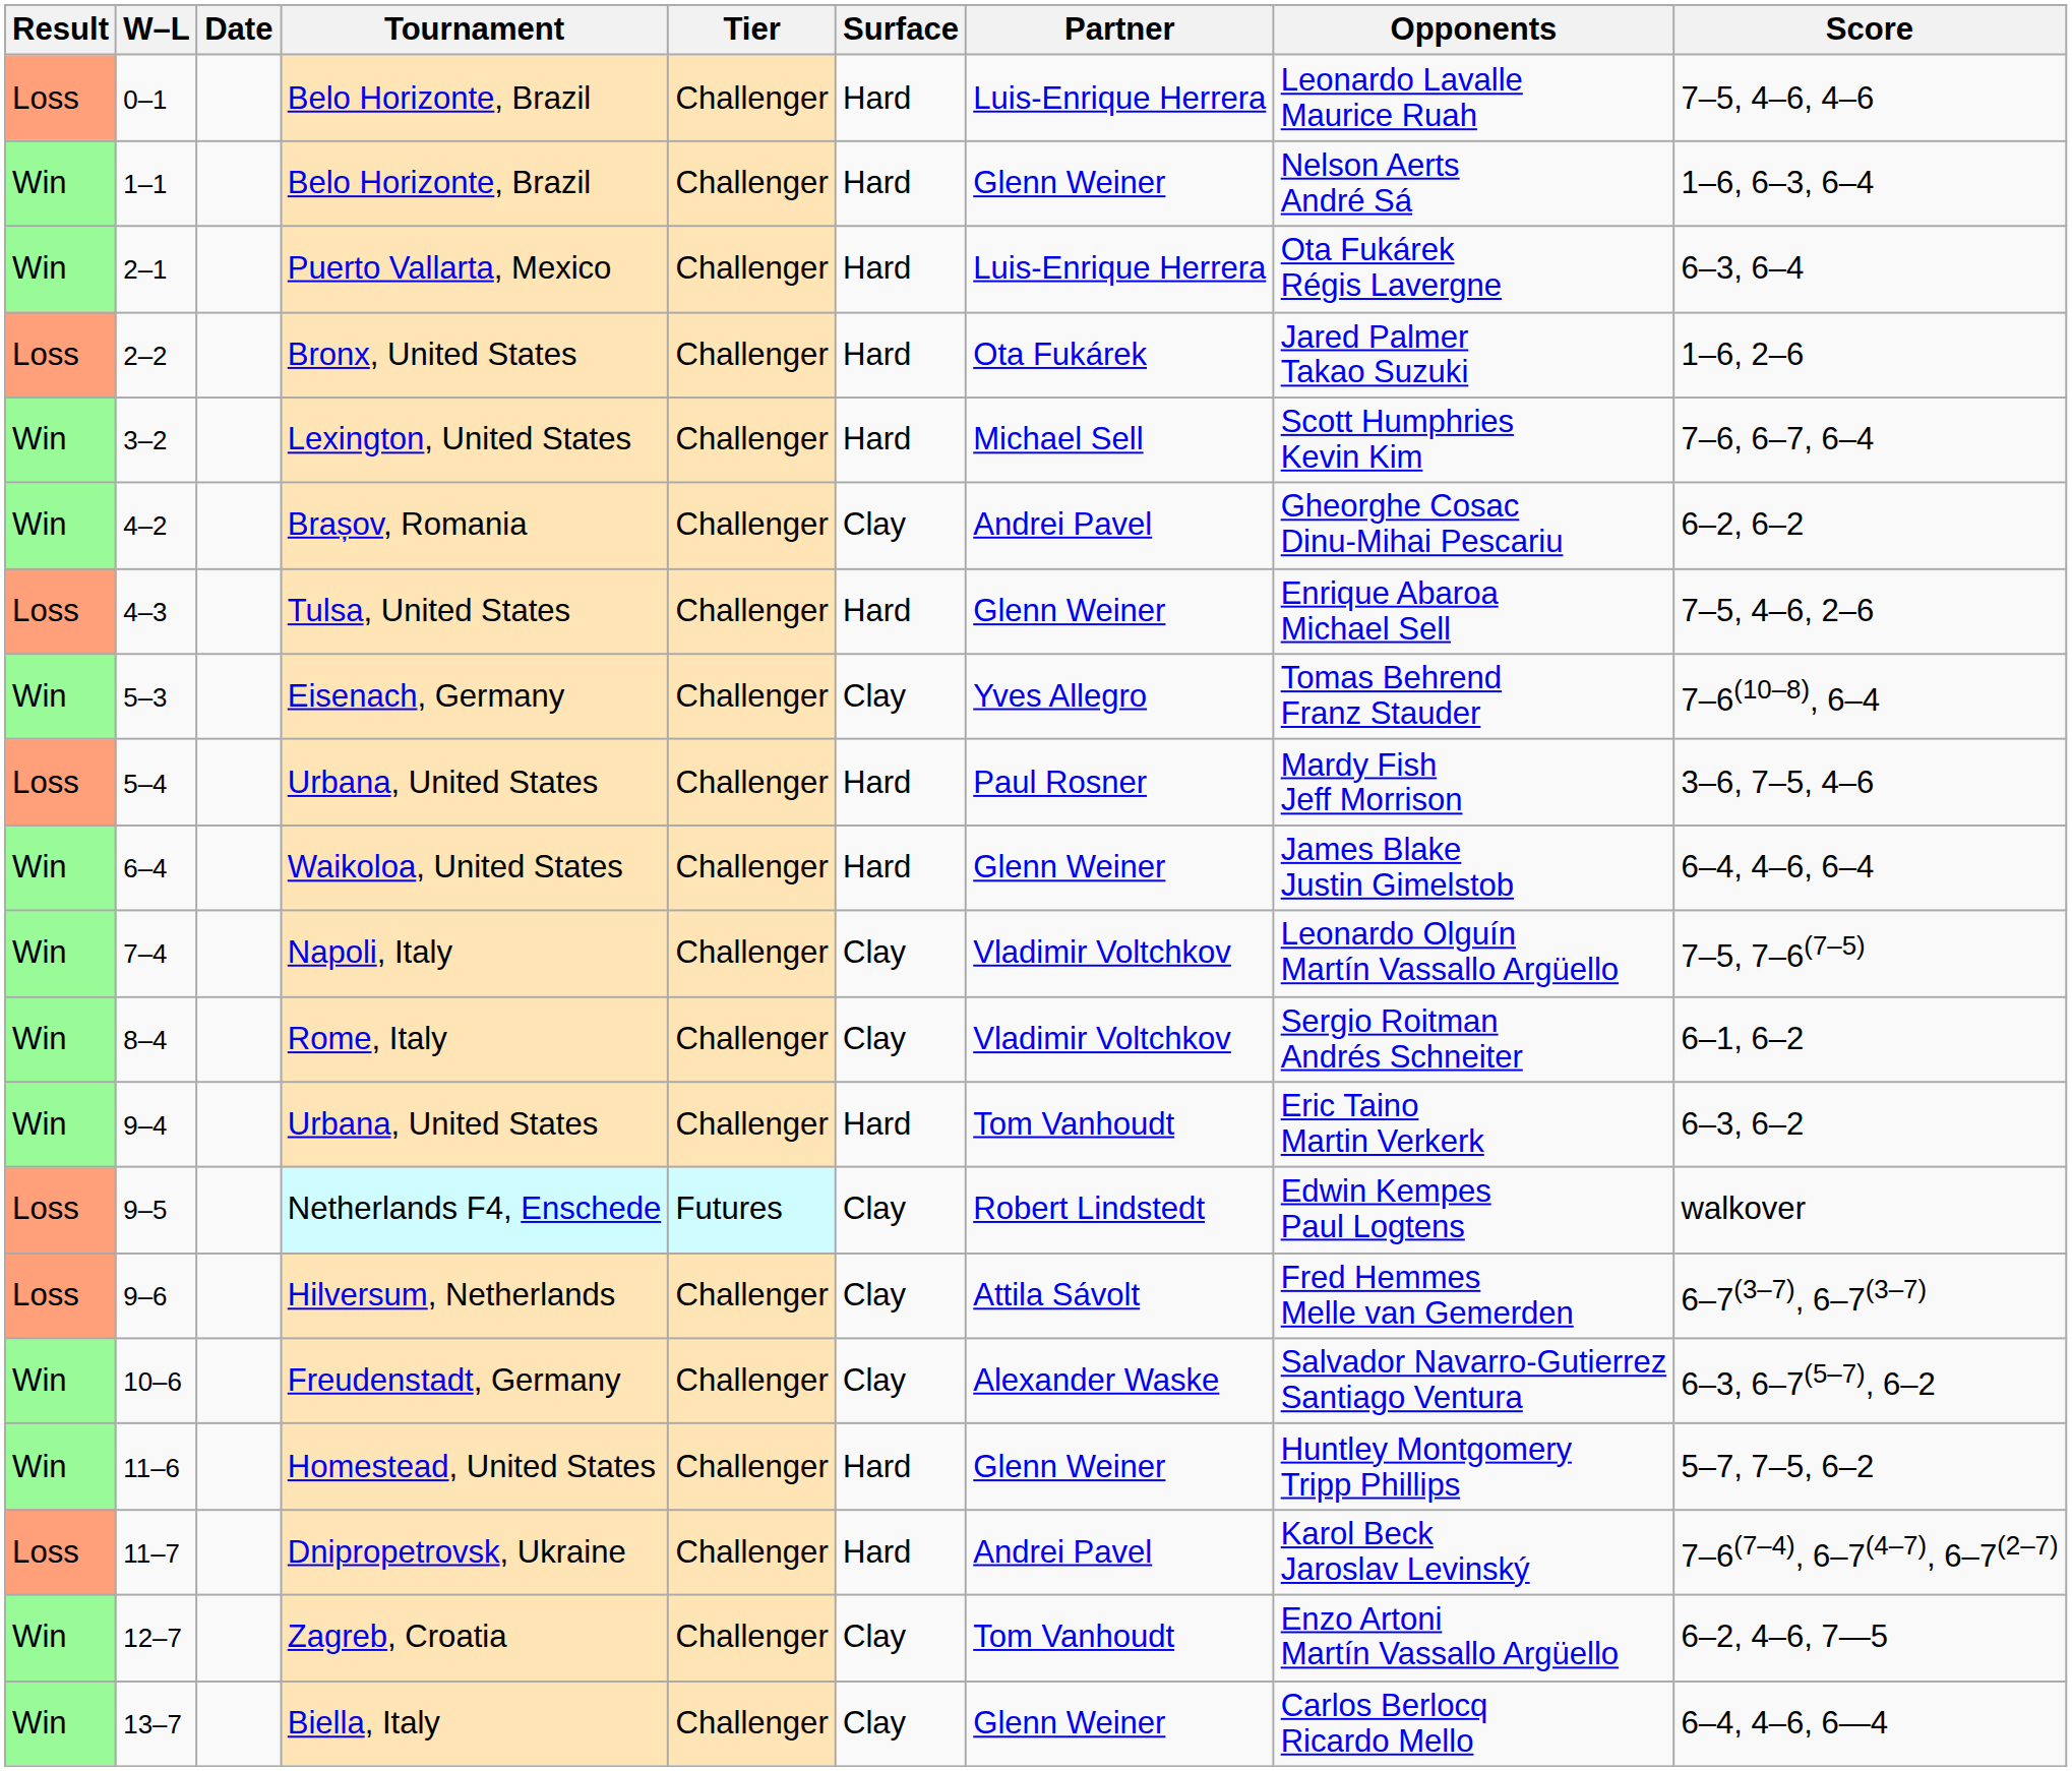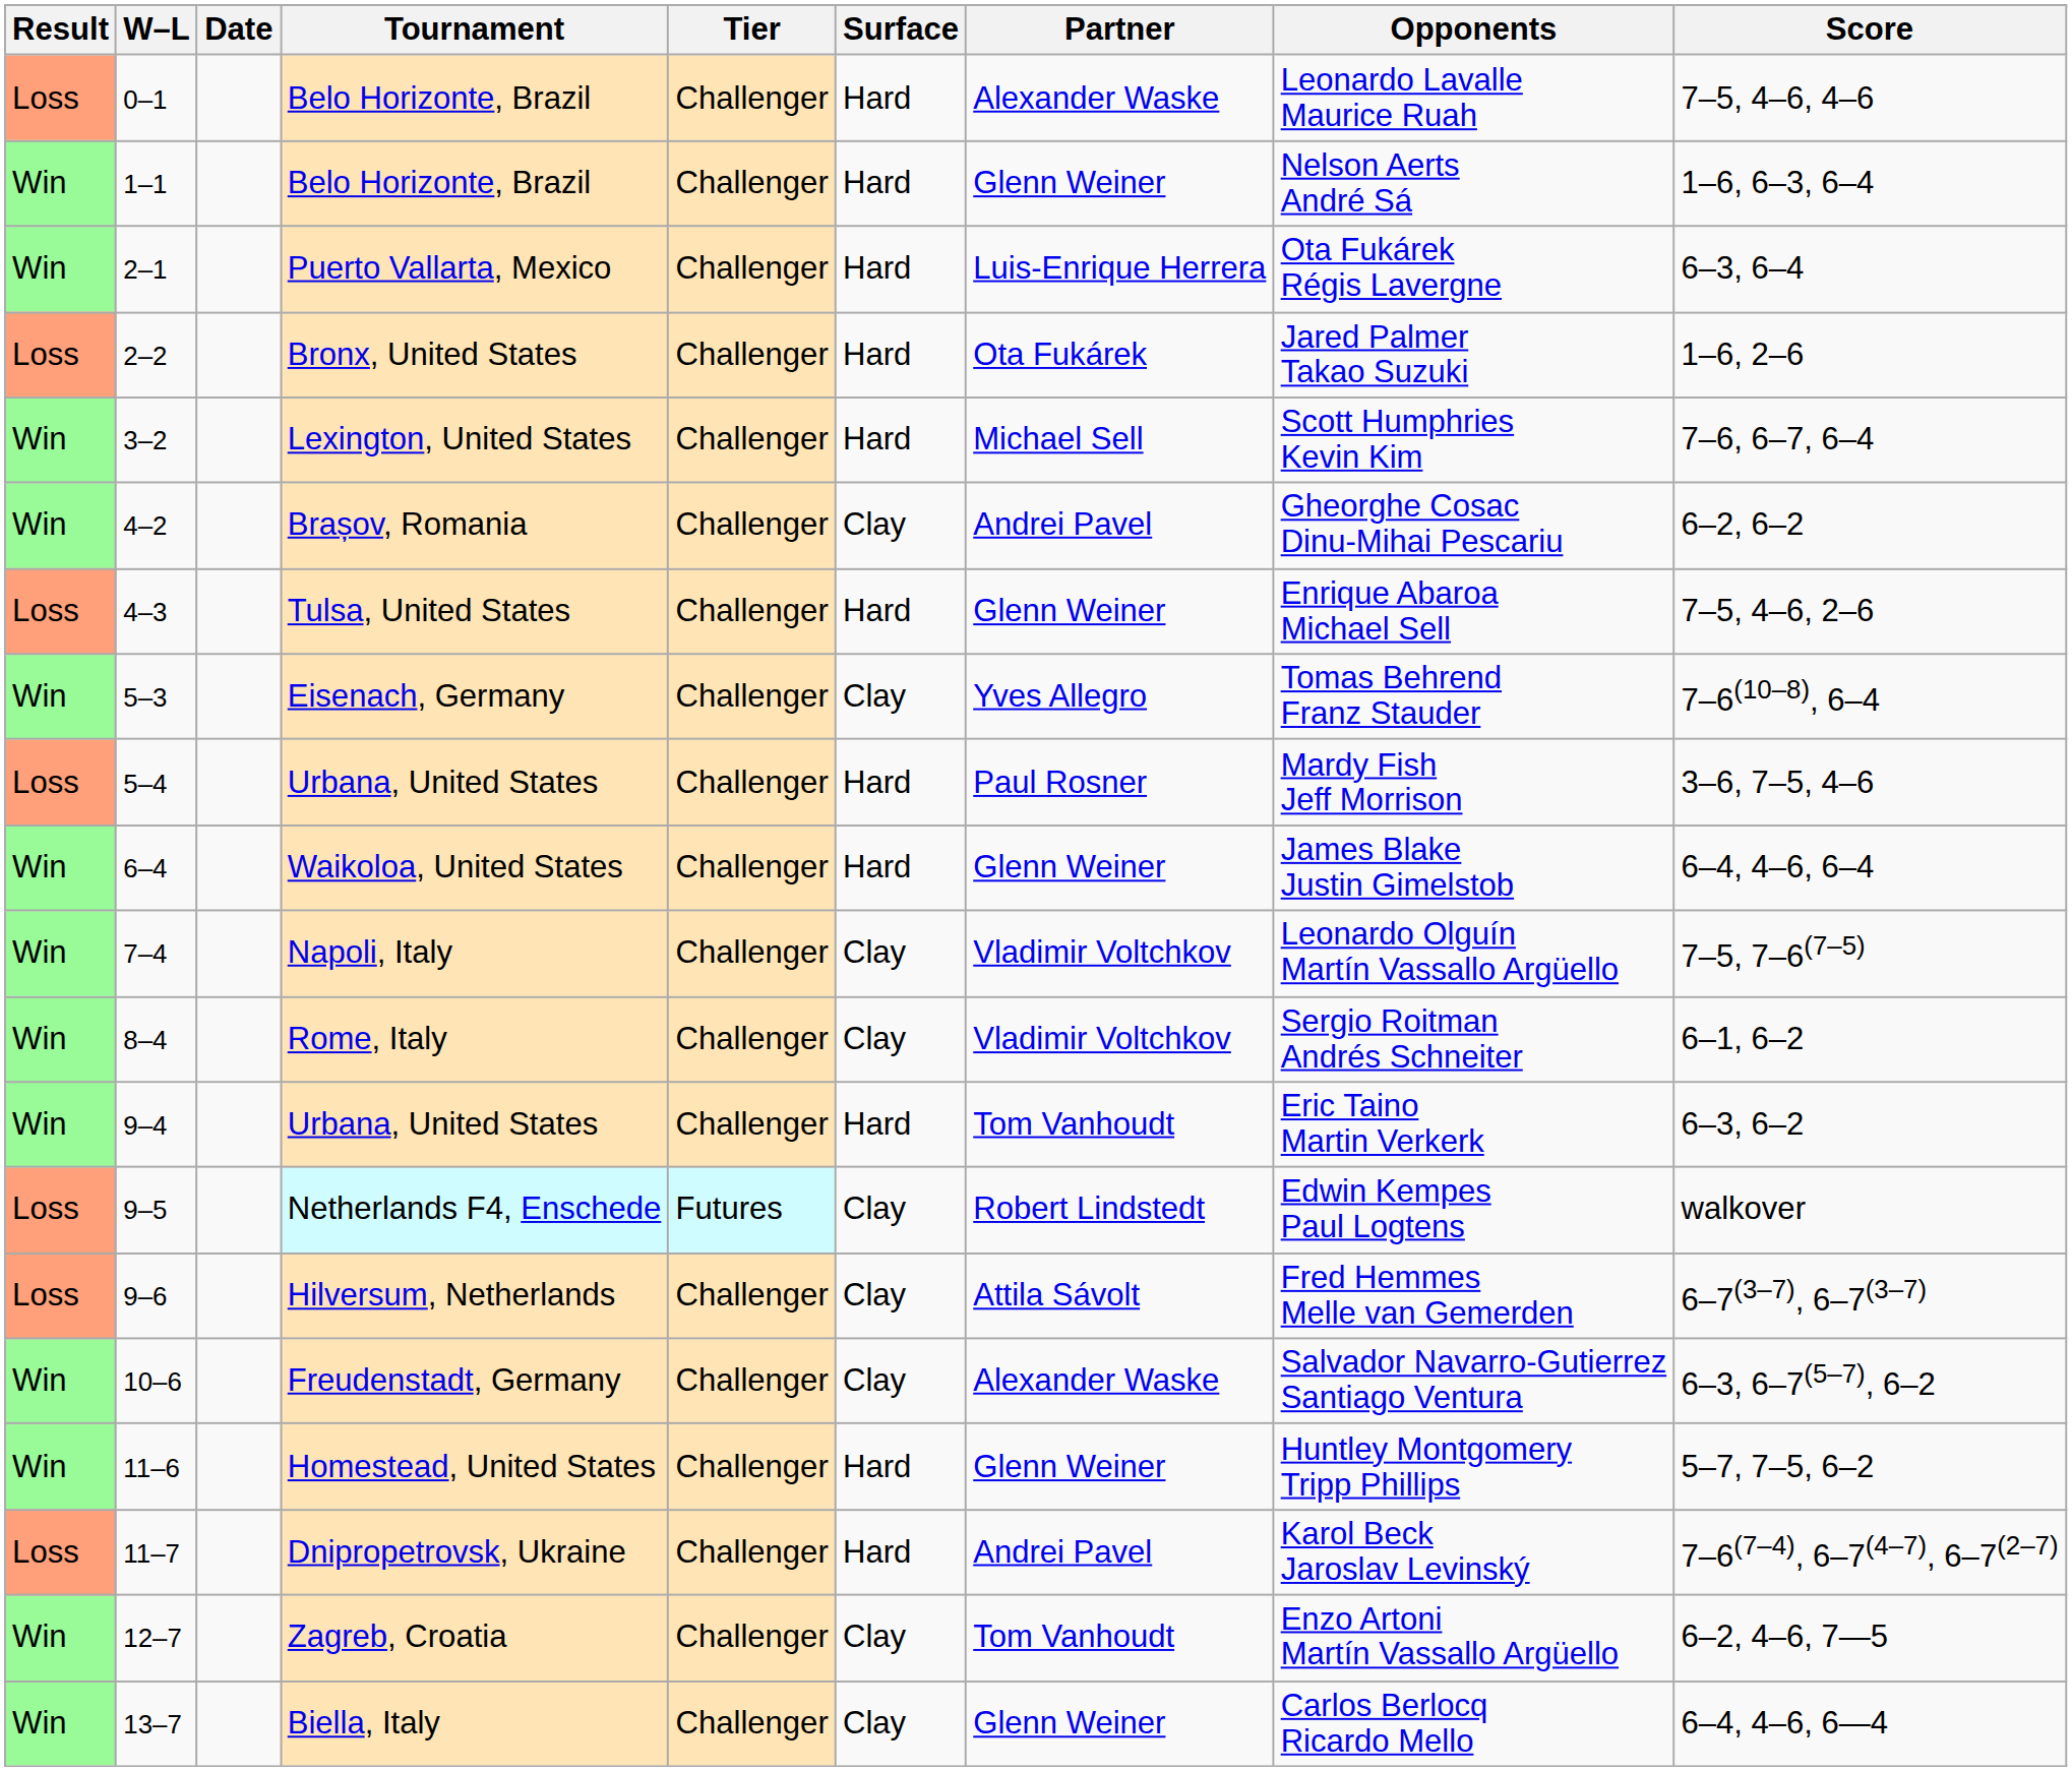0–1 / Belo Horizonte, Brazil | Partner: Luis-Enrique Herrera -> Alexander Waske
